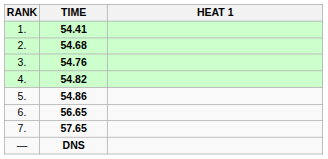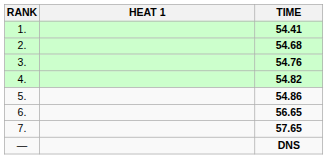columns swapped: HEAT 1 <-> TIME
